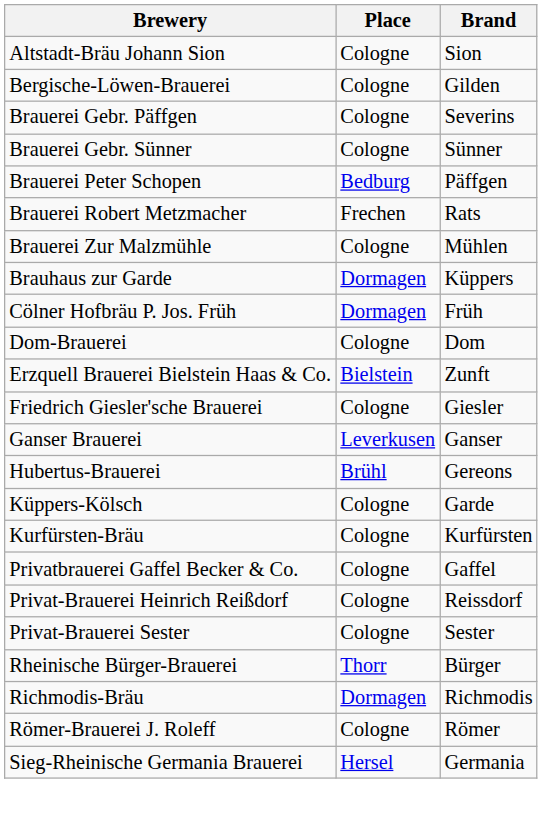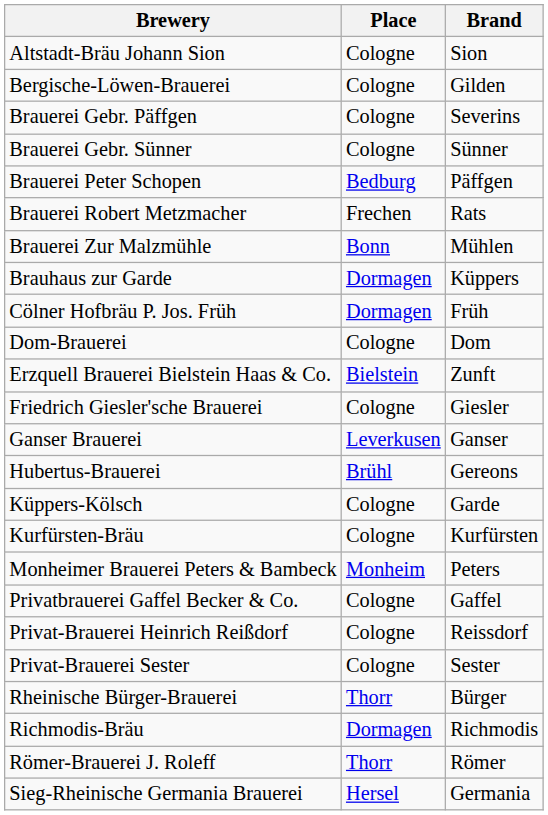Brauerei Zur Malzmühle | Place: Cologne -> Bonn
+ row: Monheimer Brauerei Peters & Bambeck | Monheim | Peters
Römer-Brauerei J. Roleff | Place: Cologne -> Thorr
